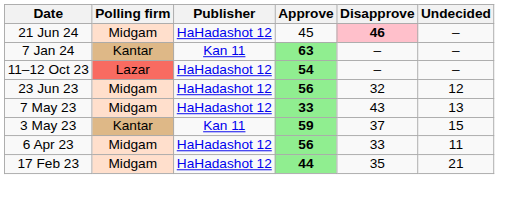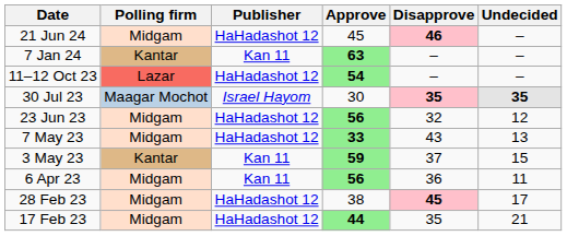+ row: 30 Jul 23 | Maagar Mochot | Israel Hayom | 30 | 35 | 35
6 Apr 23 | Publisher: HaHadashot 12 -> Kan 11
6 Apr 23 | Disapprove: 33 -> 36
+ row: 28 Feb 23 | Midgam | HaHadashot 12 | 38 | 45 | 17
